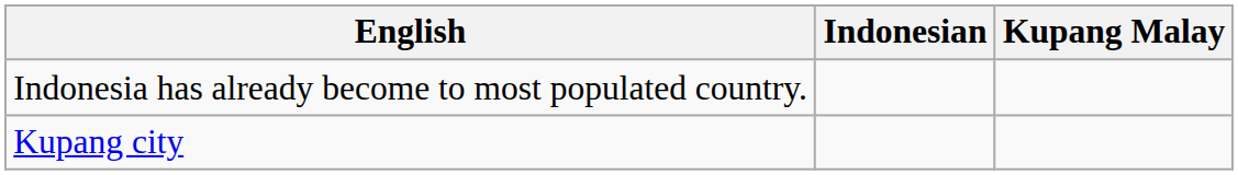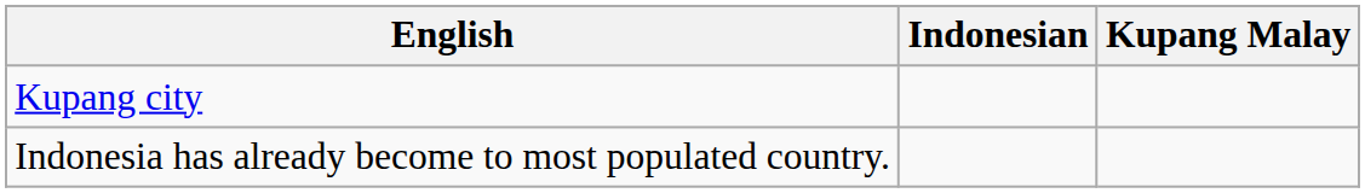rows swapped: Kupang city <-> Indonesia has already become to most populated country.
